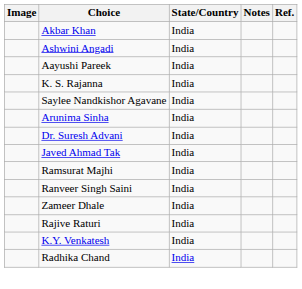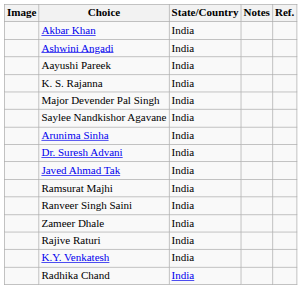+ row: Major Devender Pal Singh | India
